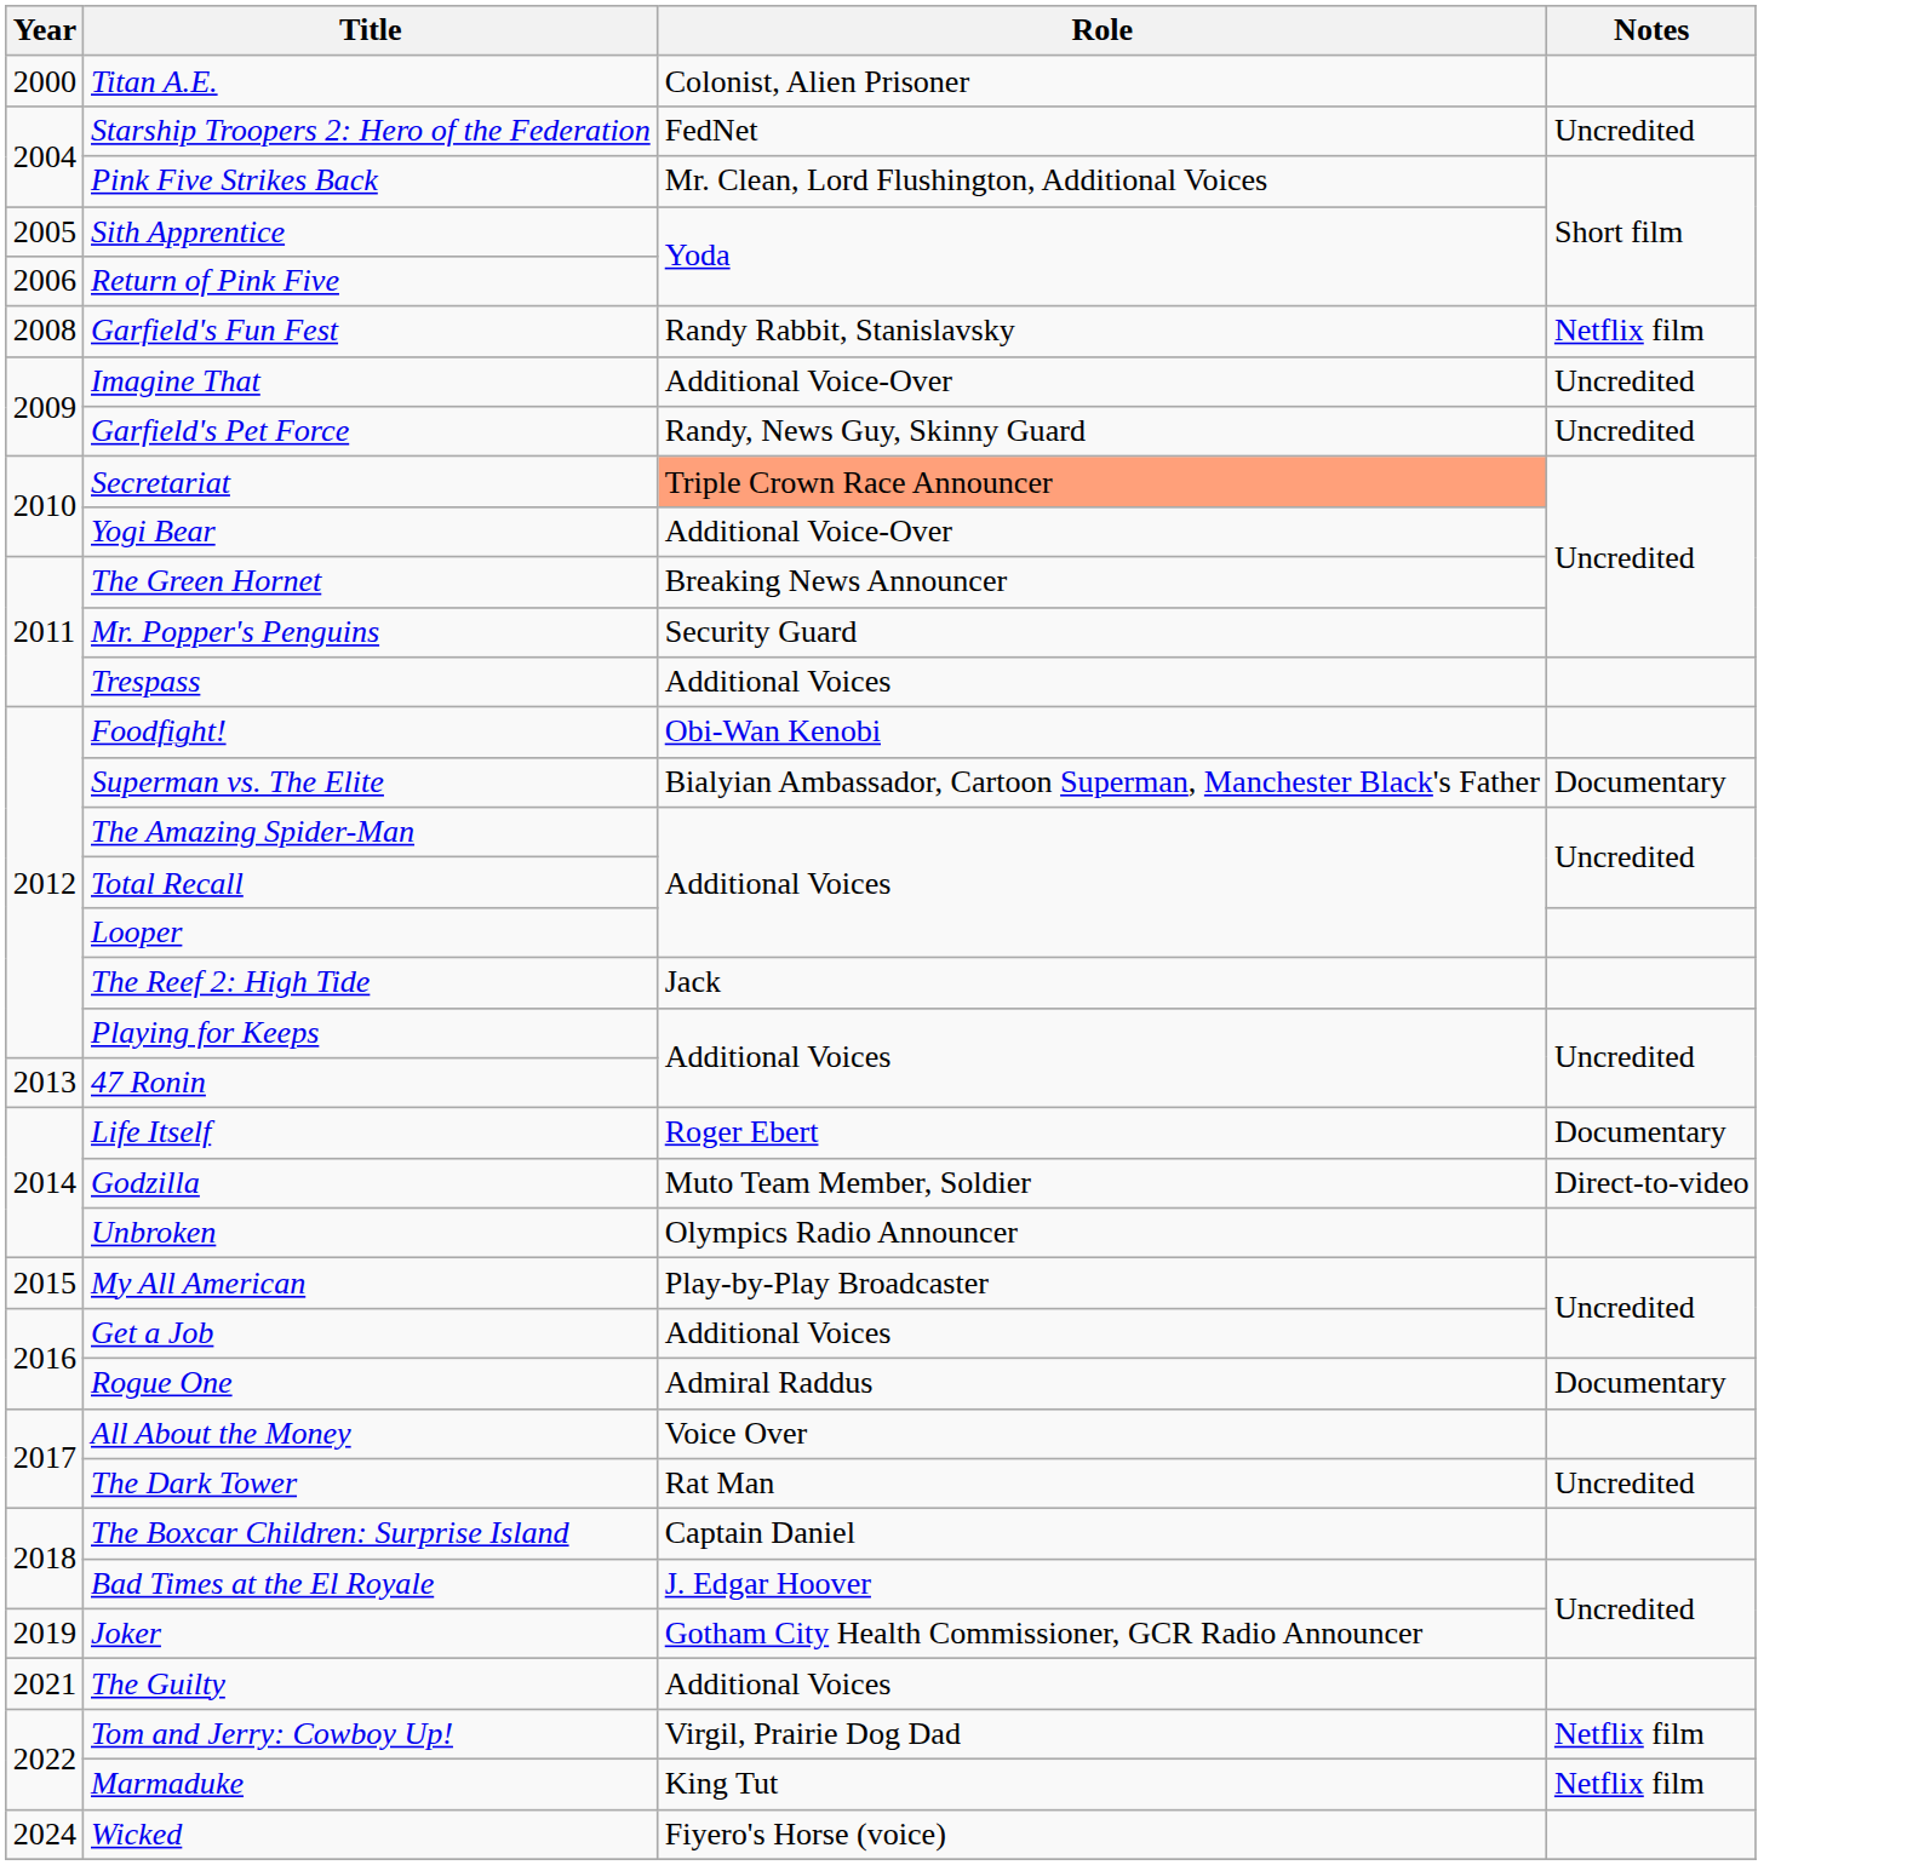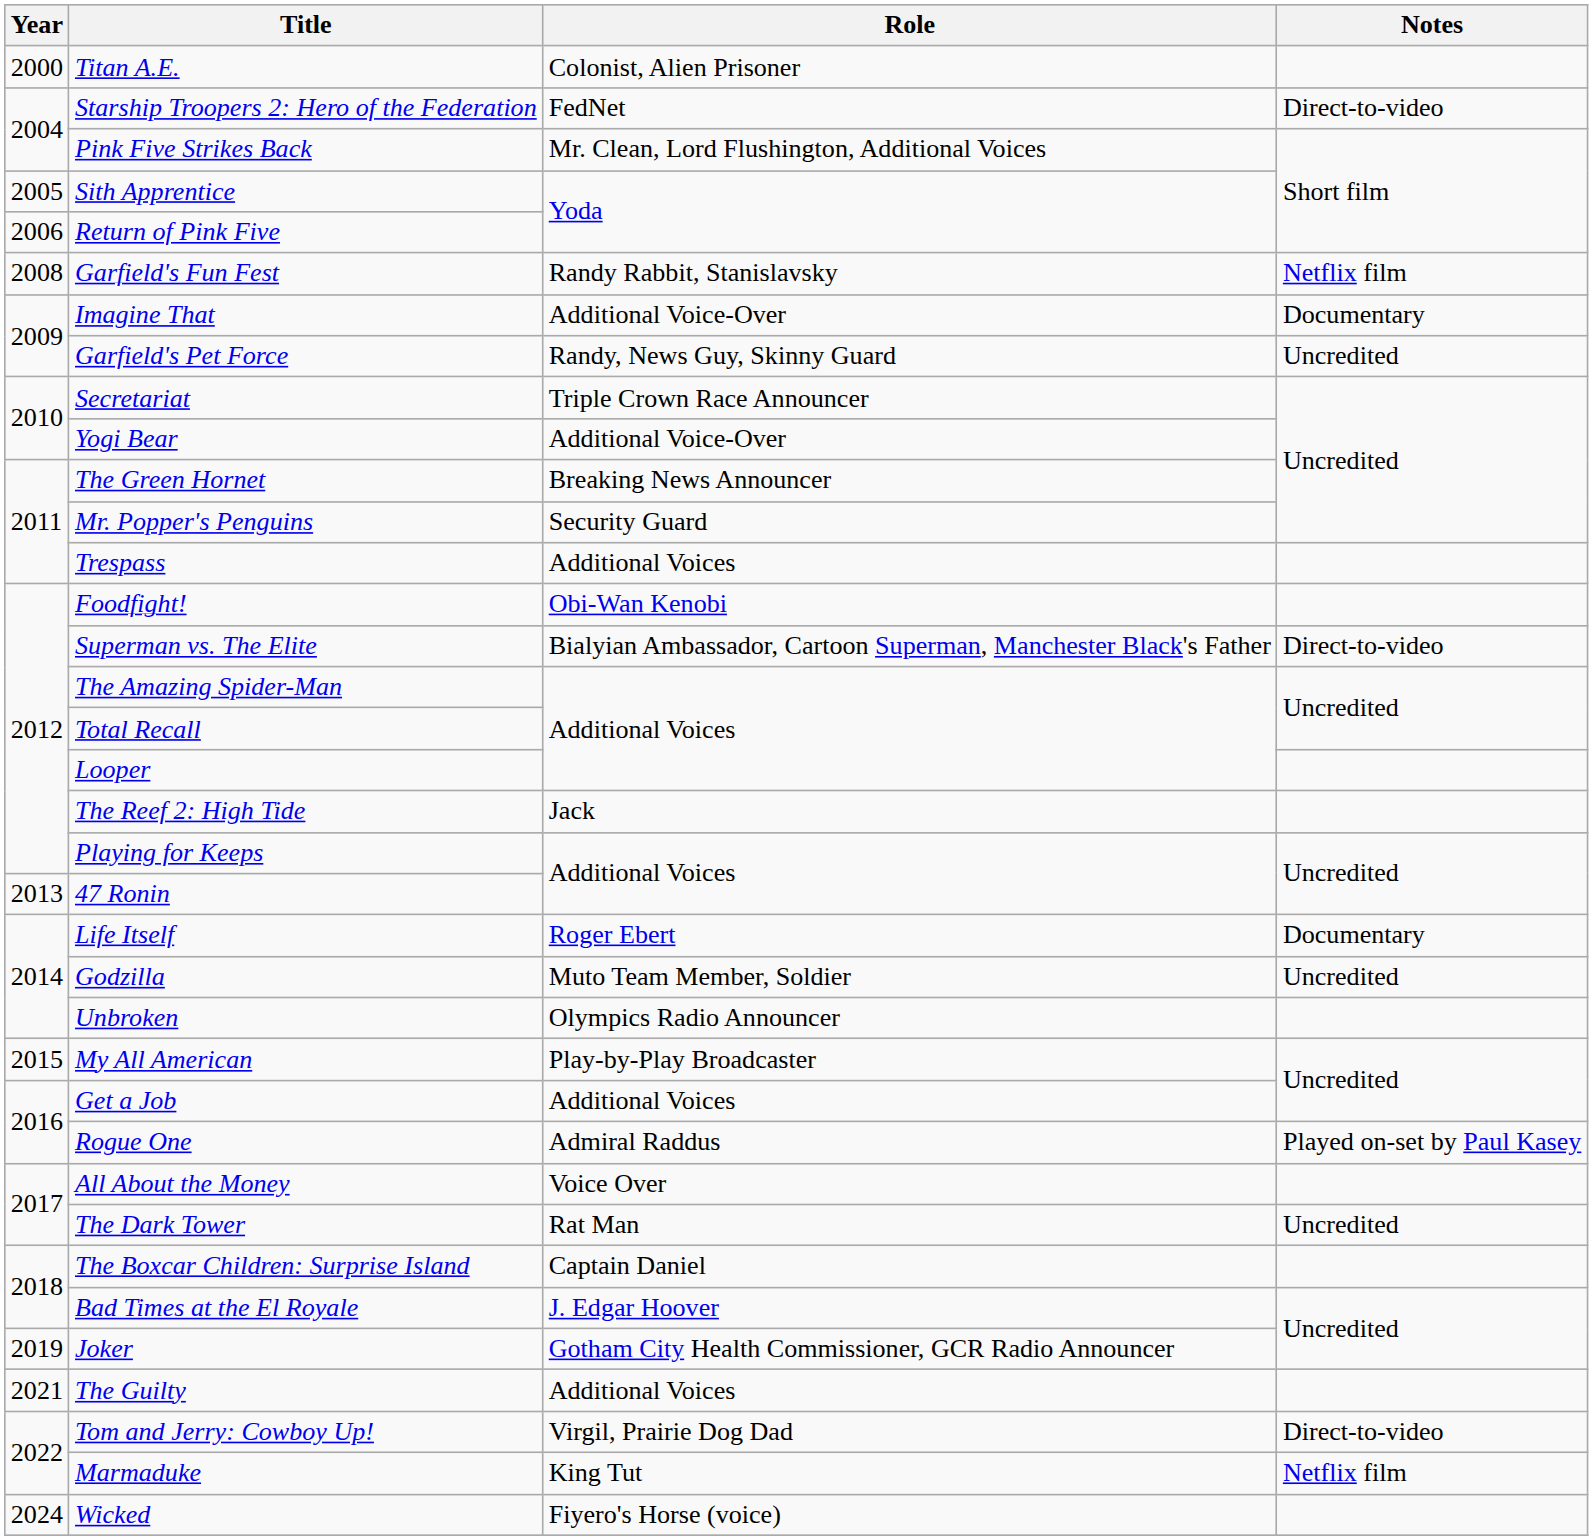Starship Troopers 2: Hero of the Federation | Notes: Uncredited -> Direct-to-video
Imagine That | Notes: Uncredited -> Documentary
Secretariat | Role: lightsalmon background -> no background
Superman vs. The Elite | Notes: Documentary -> Direct-to-video
Godzilla | Notes: Direct-to-video -> Uncredited
Rogue One | Notes: Documentary -> Played on-set by Paul Kasey
Tom and Jerry: Cowboy Up! | Notes: Netflix film -> Direct-to-video
